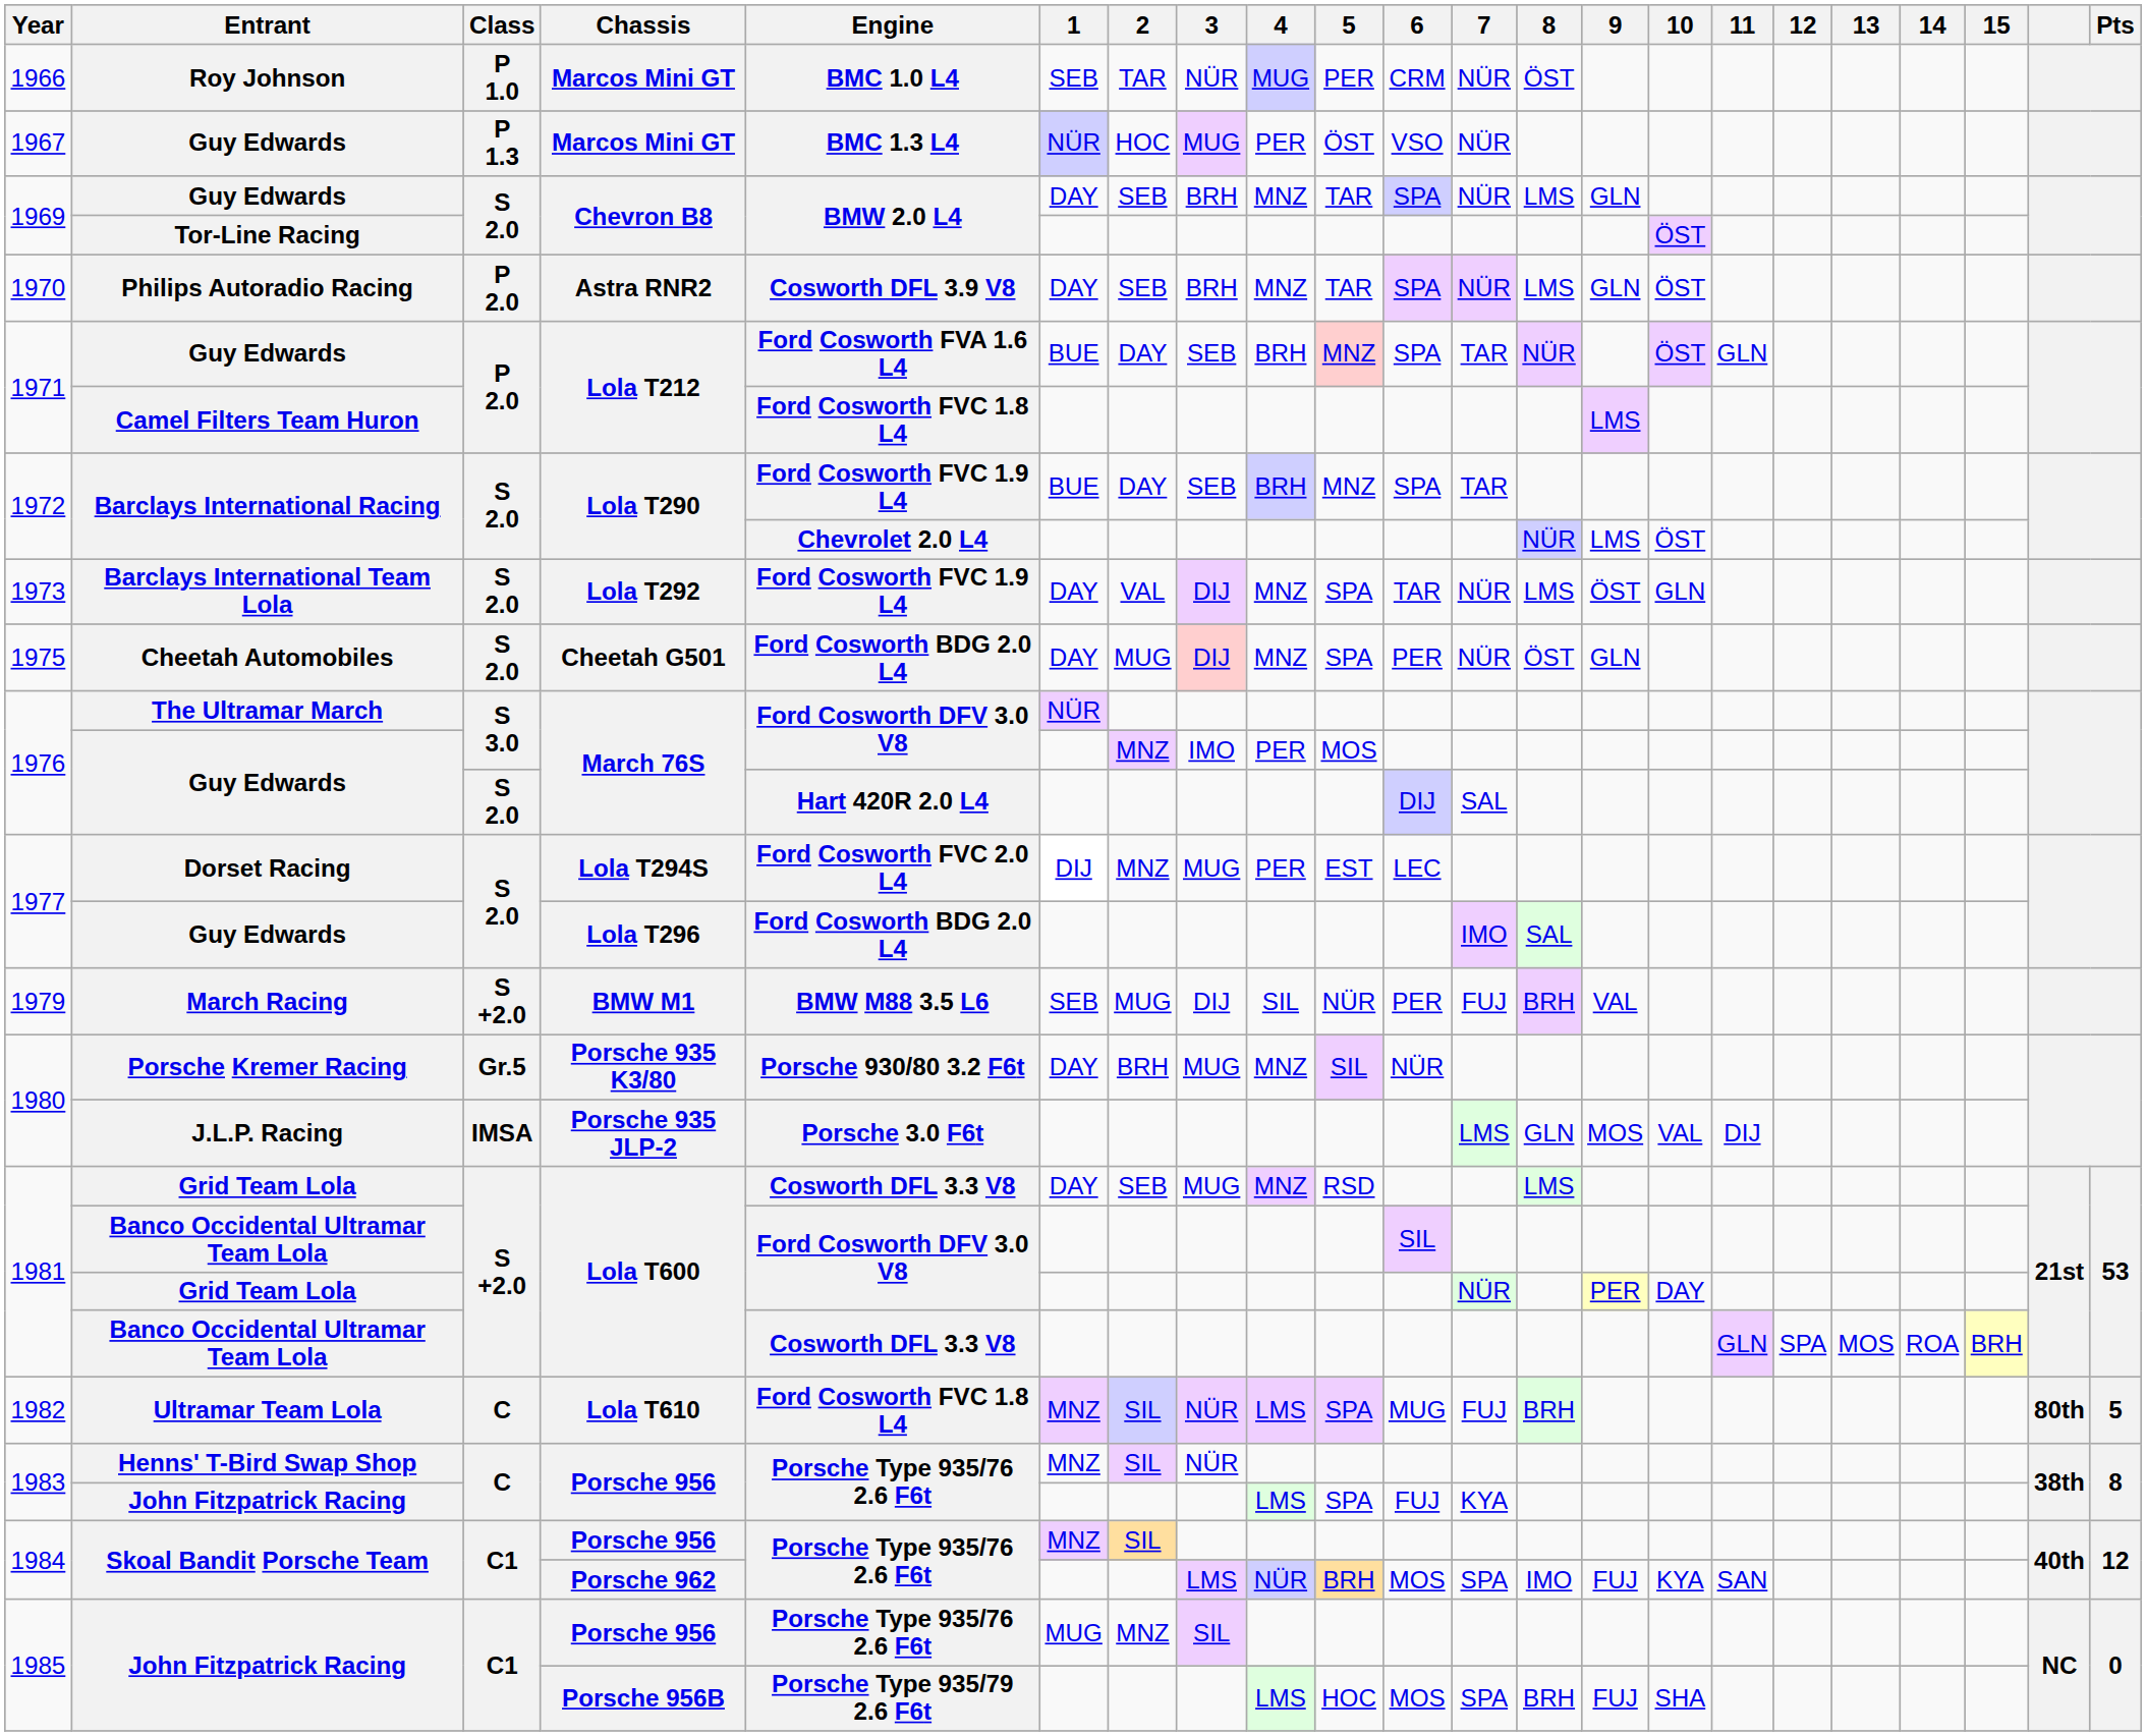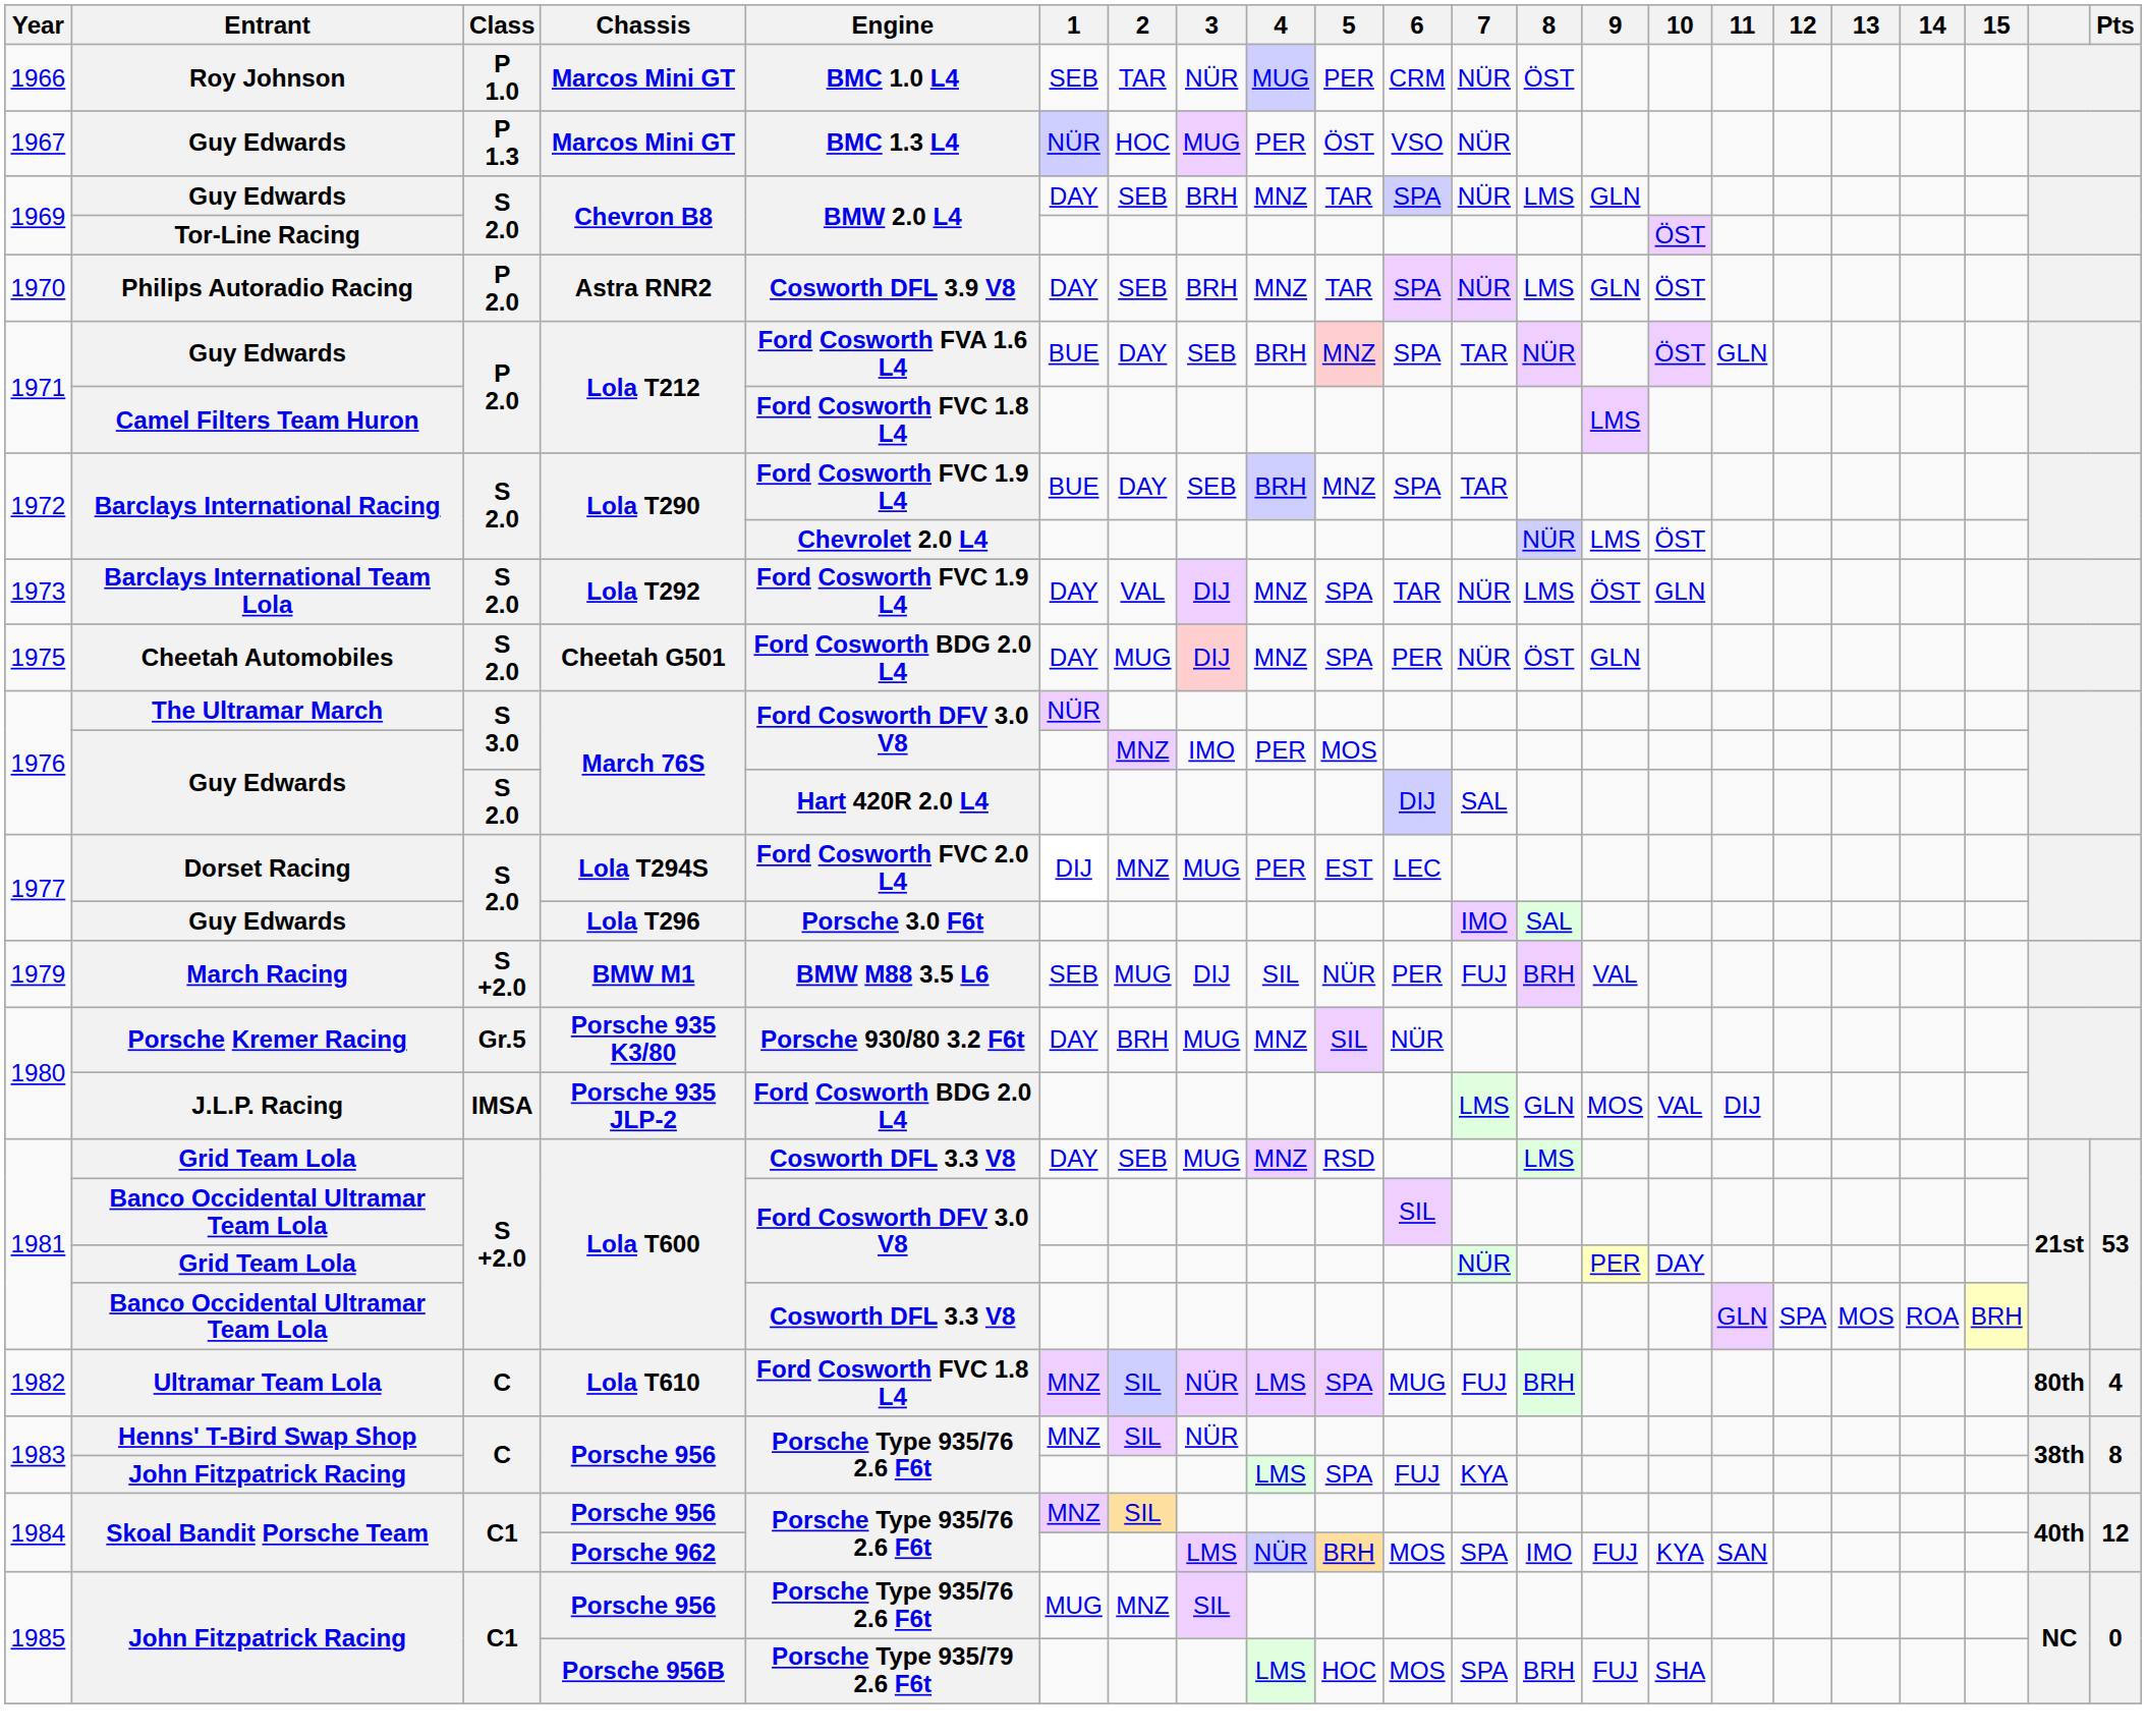Guy Edwards / Lola T296 | Engine: Ford Cosworth BDG 2.0 L4 -> Porsche 3.0 F6t
J.L.P. Racing | Engine: Porsche 3.0 F6t -> Ford Cosworth BDG 2.0 L4
Ultramar Team Lola | Pts: 5 -> 4
